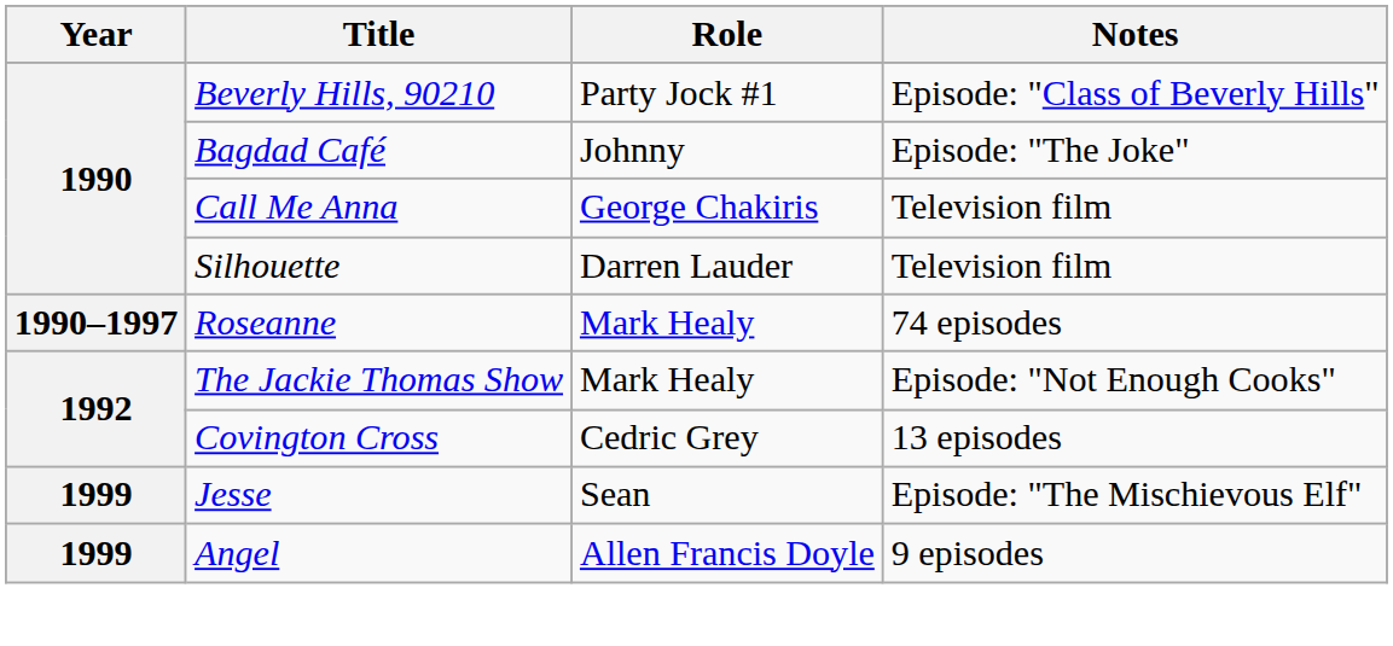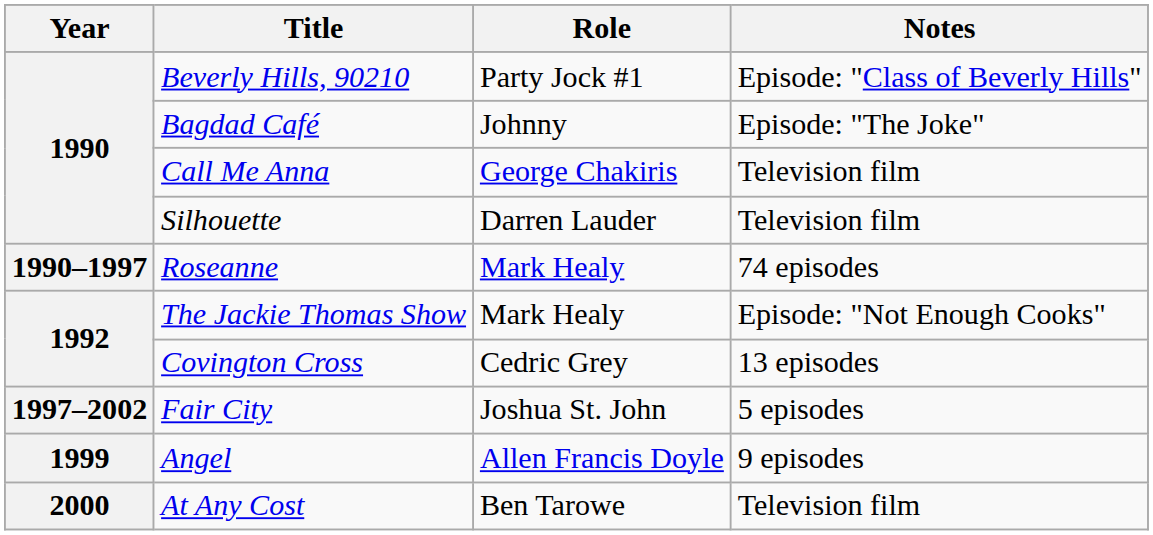+ row: 1997–2002 | Fair City | Joshua St. John | 5 episodes
- row: 1999 | Jesse | Sean | Episode: "The Mischievous Elf"
+ row: 2000 | At Any Cost | Ben Tarowe | Television film
